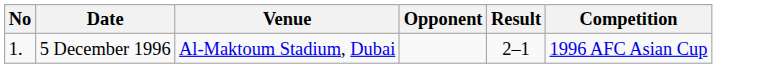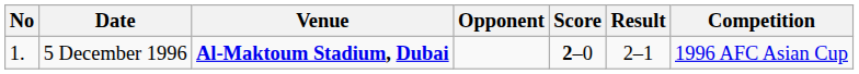+ column: Score | 2–0
5 December 1996 | Venue: normal -> bold
